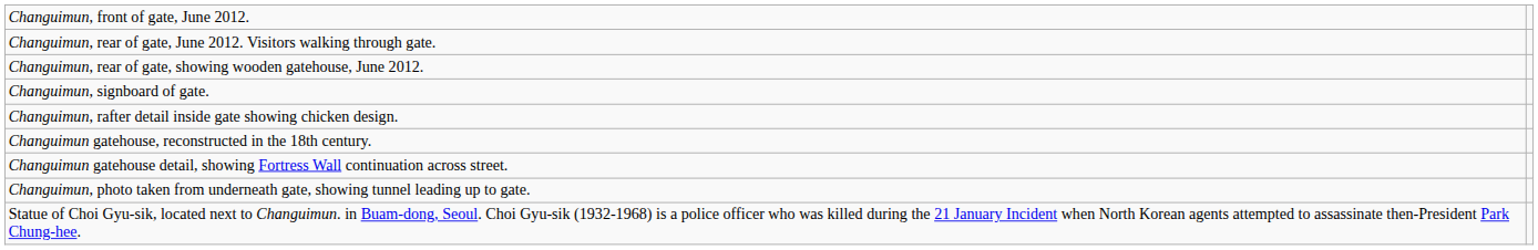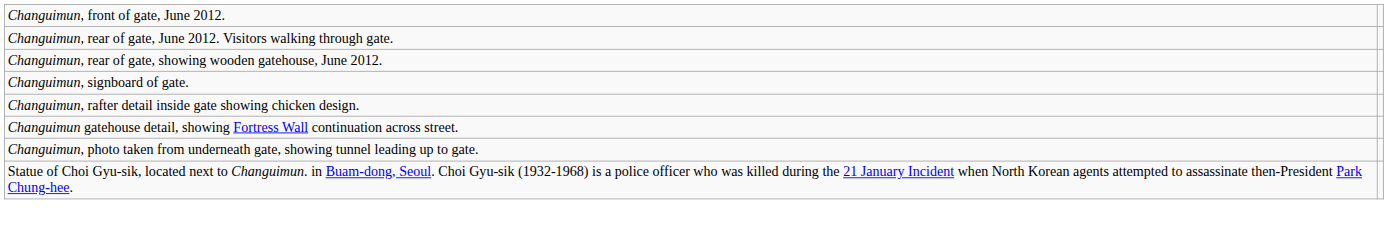- row: Changuimun gatehouse, reconstructed in the 18th century.
